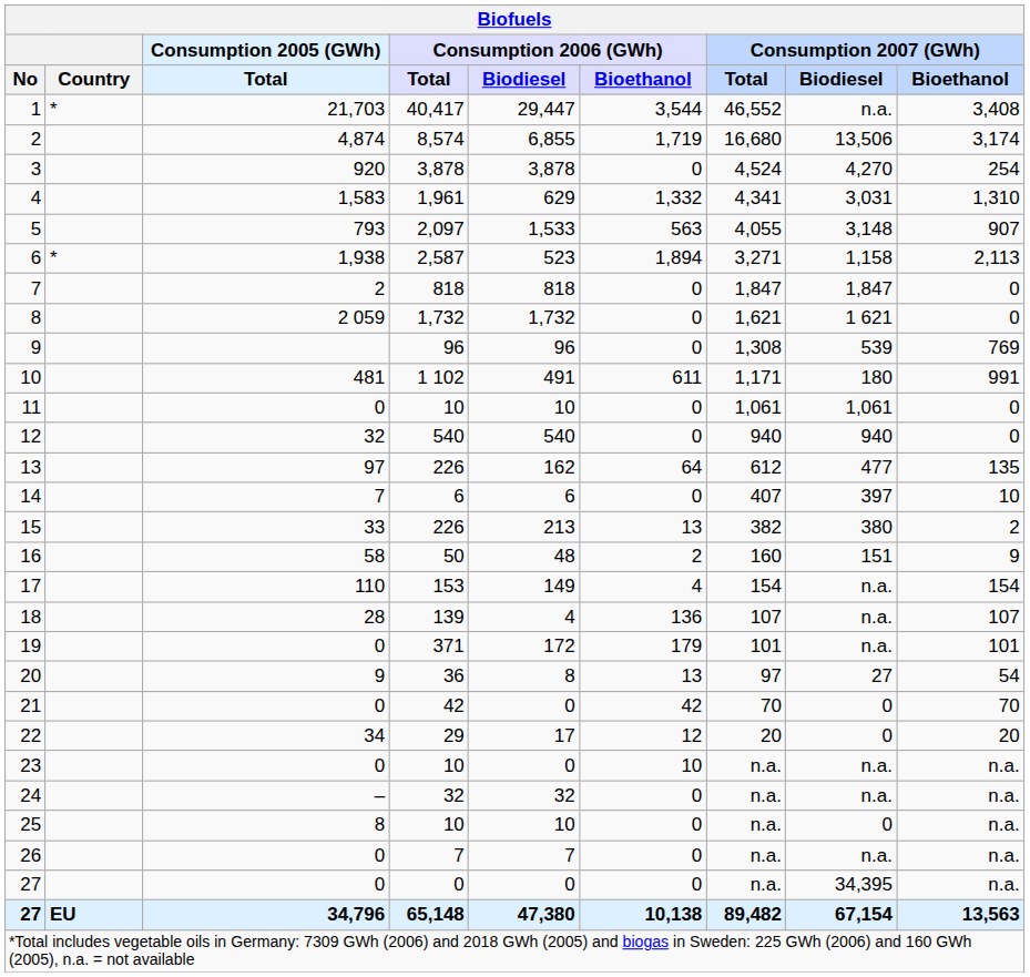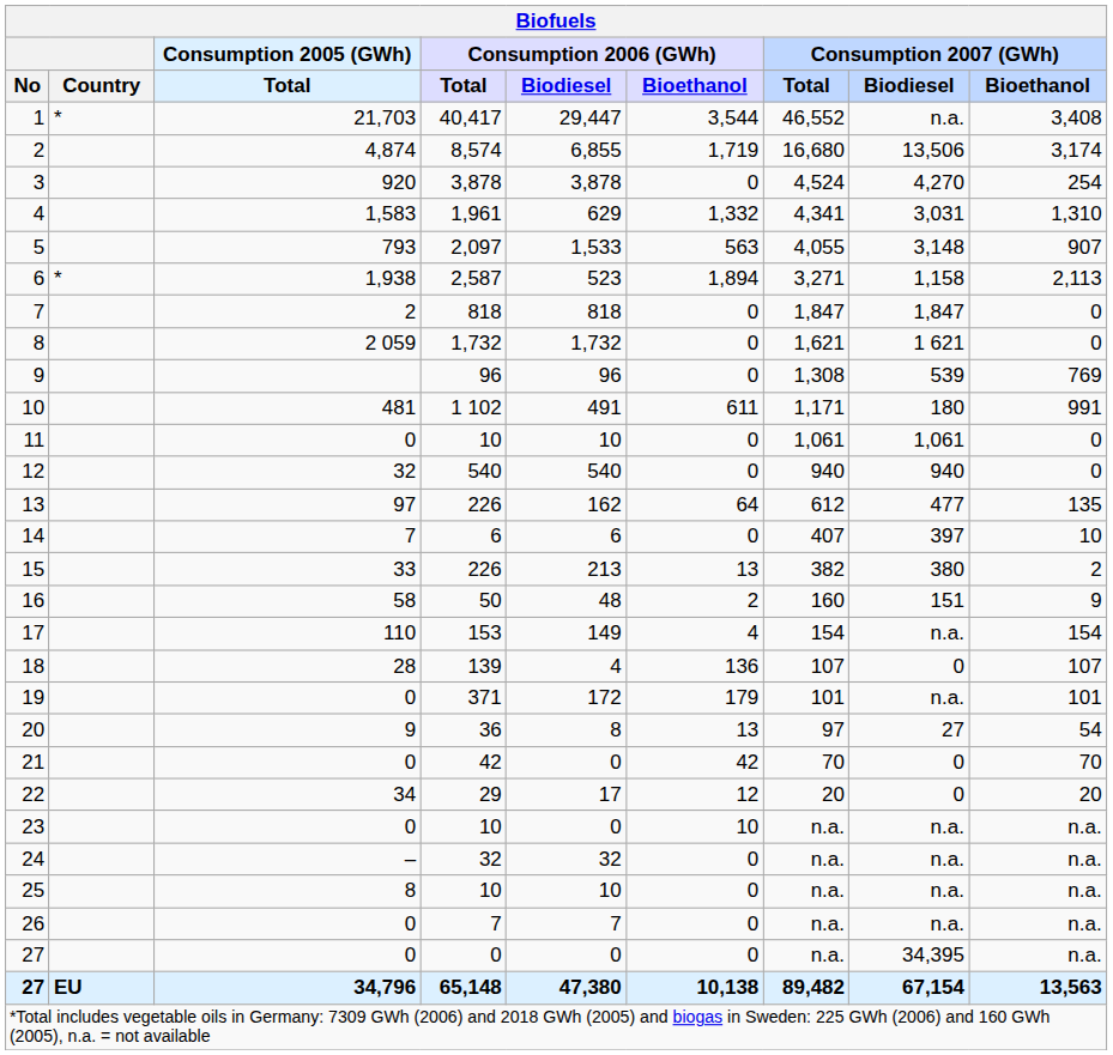18 | Consumption 2007 (GWh) / Biodiesel: n.a. -> 0
25 | Consumption 2007 (GWh) / Biodiesel: 0 -> n.a.
